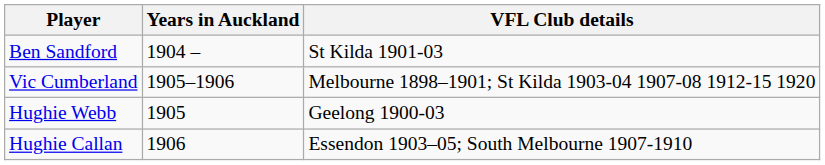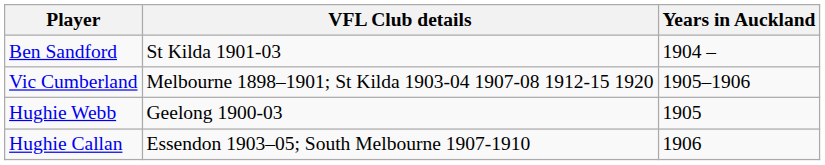columns swapped: Years in Auckland <-> VFL Club details
